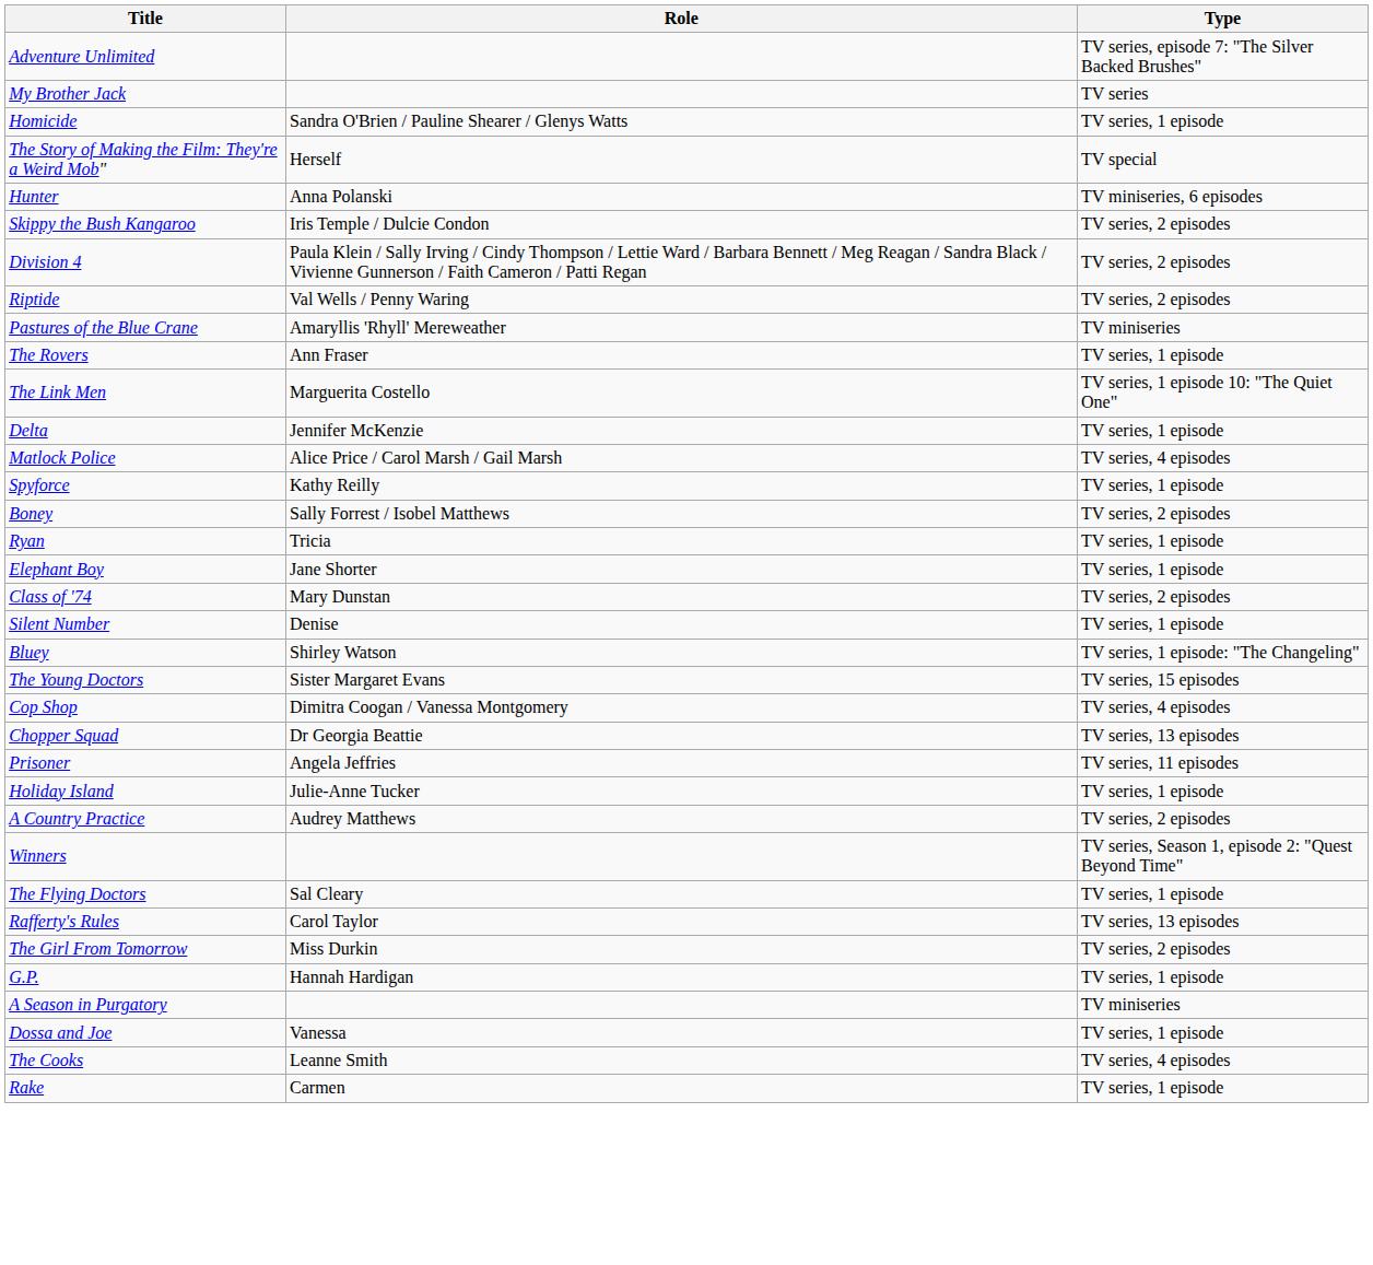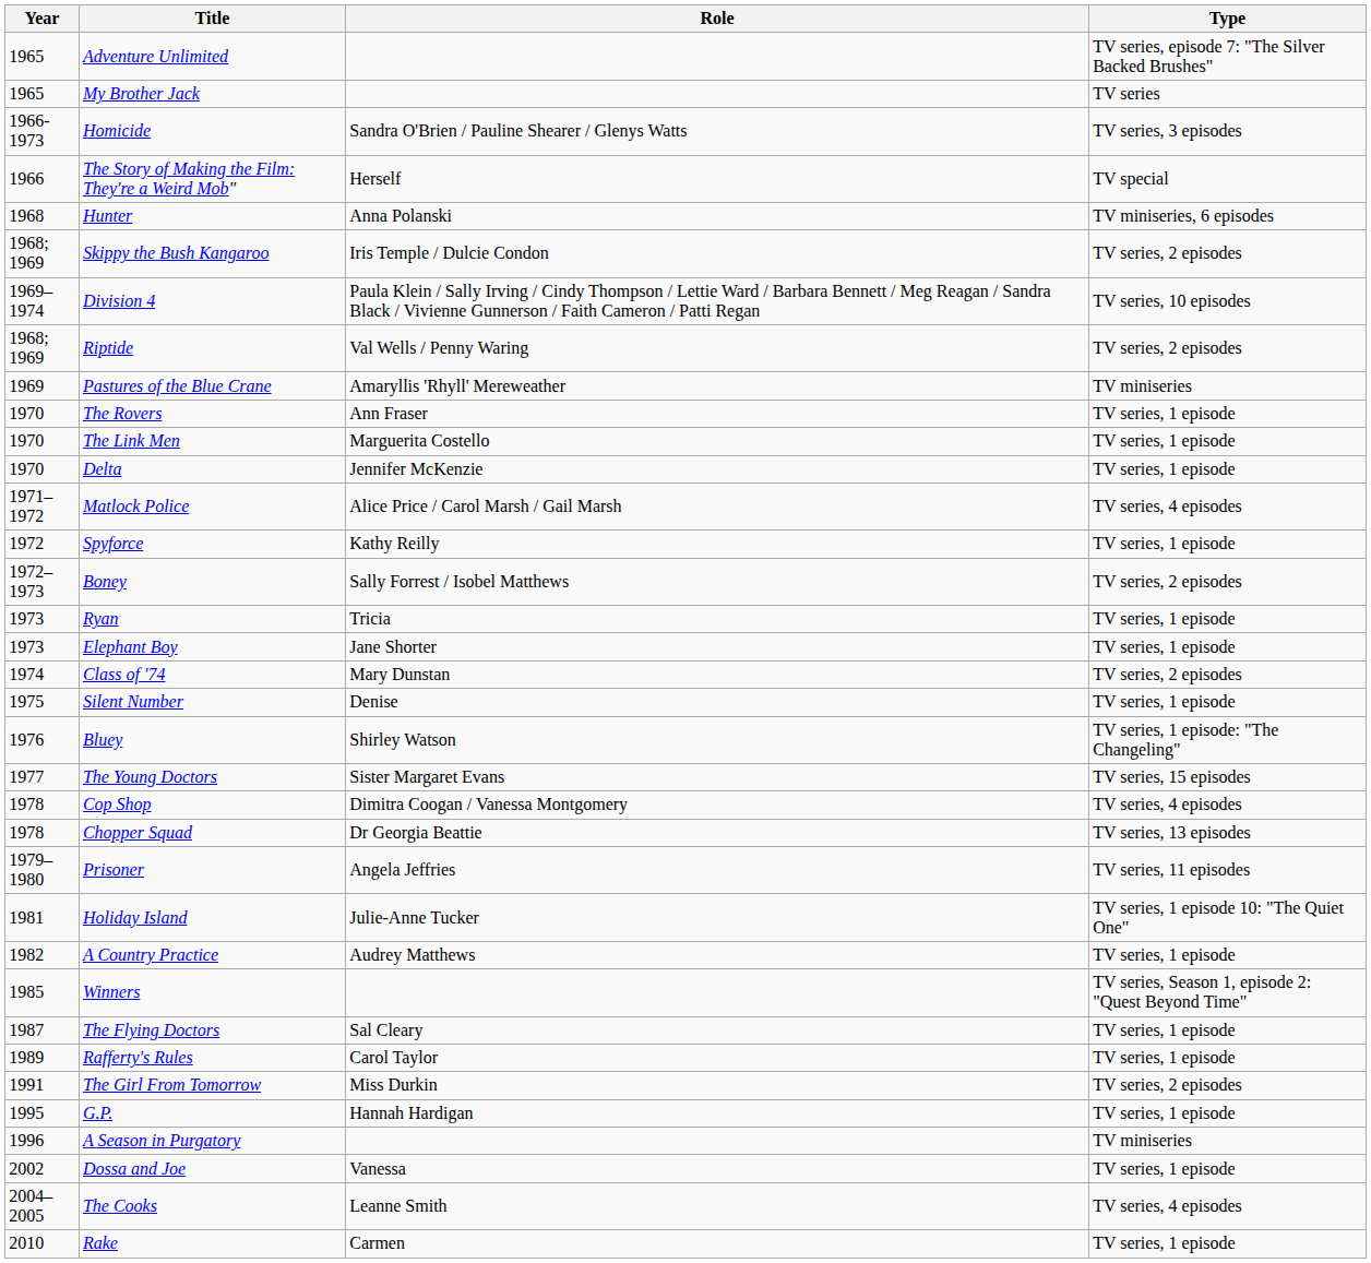+ column: Year | 1965 | 1965 | 1966-1973 | 1966 | 1968 | 1968; 1969 | 1969–1974 | 1968; 1969 | 1969 | 1970 | 1970 | 1970 | 1971–1972 | 1972 | 1972–1973 | 1973 | 1973 | 1974 | 1975 | 1976 | 1977 | 1978 | 1978 | 1979–1980 | 1981 | 1982 | 1985 | 1987 | 1989 | 1991 | 1995 | 1996 | 2002 | 2004–2005 | 2010
Homicide | Type: TV series, 1 episode -> TV series, 3 episodes
Division 4 | Type: TV series, 2 episodes -> TV series, 10 episodes
The Link Men | Type: TV series, 1 episode 10: "The Quiet One" -> TV series, 1 episode
Holiday Island | Type: TV series, 1 episode -> TV series, 1 episode 10: "The Quiet One"
A Country Practice | Type: TV series, 2 episodes -> TV series, 1 episode
Rafferty's Rules | Type: TV series, 13 episodes -> TV series, 1 episode
